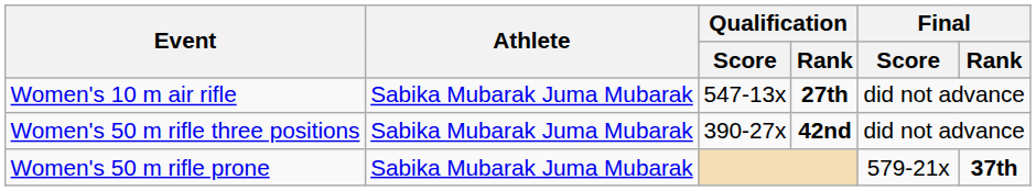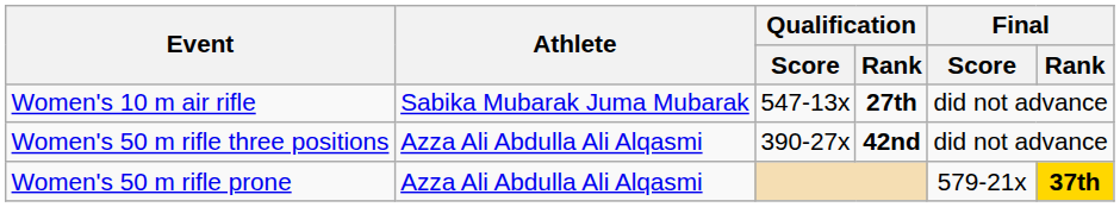Women's 50 m rifle three positions | Athlete: Sabika Mubarak Juma Mubarak -> Azza Ali Abdulla Ali Alqasmi
Women's 50 m rifle prone | Athlete: Sabika Mubarak Juma Mubarak -> Azza Ali Abdulla Ali Alqasmi
Women's 50 m rifle prone | Final / Rank: no background -> gold background
